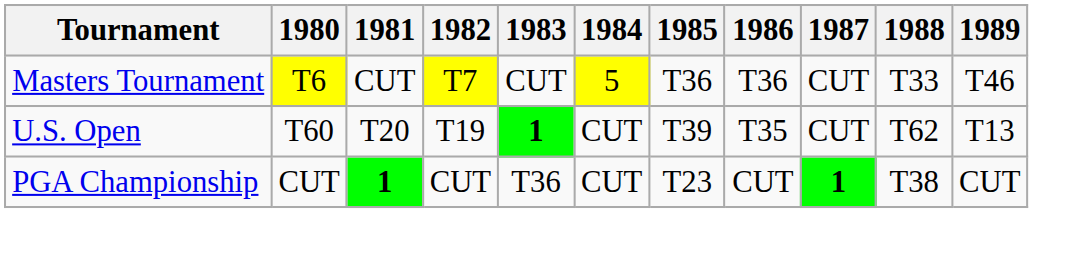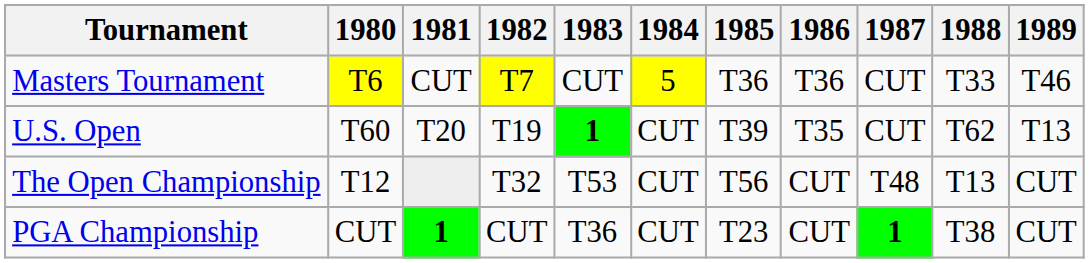+ row: The Open Championship | T12 | T32 | T53 | CUT | T56 | CUT | T48 | T13 | CUT
